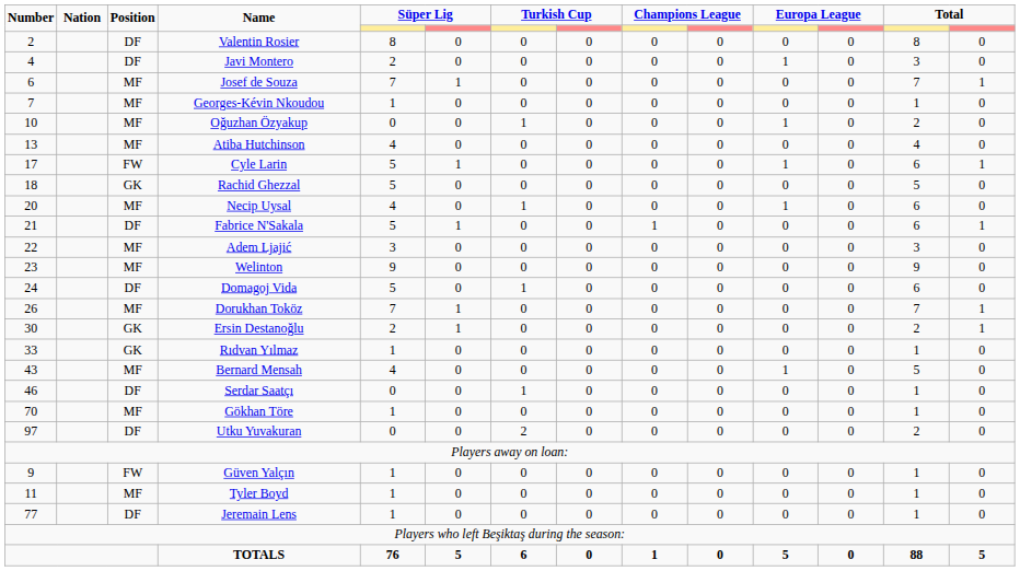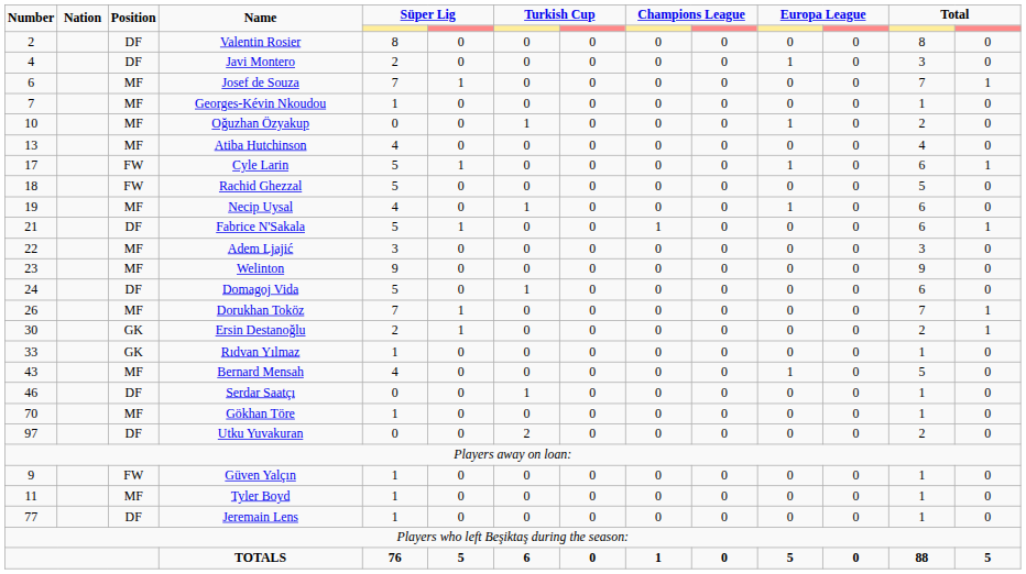Rachid Ghezzal | Position: GK -> FW
Necip Uysal | Number: 20 -> 19
